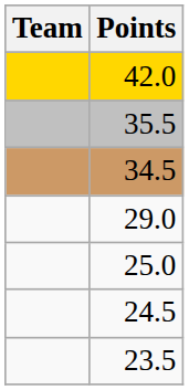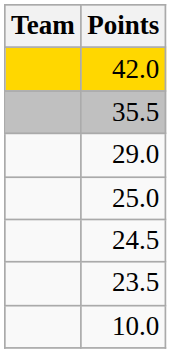- row: 34.5
+ row: 10.0
